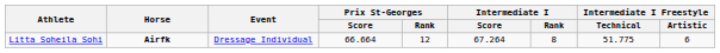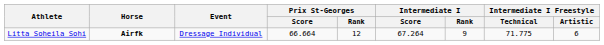Litta Soheila Sohi | Intermediate I / Rank: 8 -> 9
Litta Soheila Sohi | Intermediate I Freestyle / Technical: 51.775 -> 71.775
